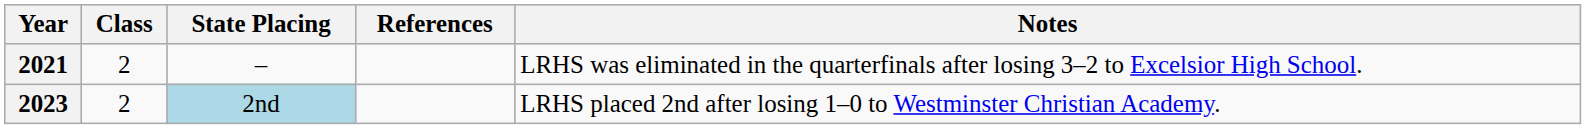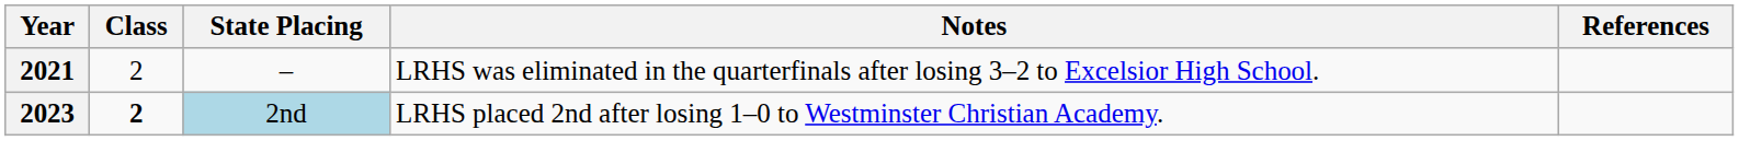columns swapped: Notes <-> References
2023 | Class: normal -> bold
